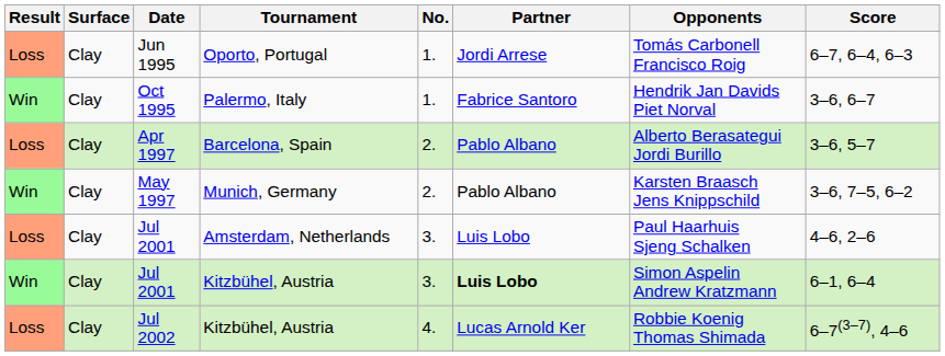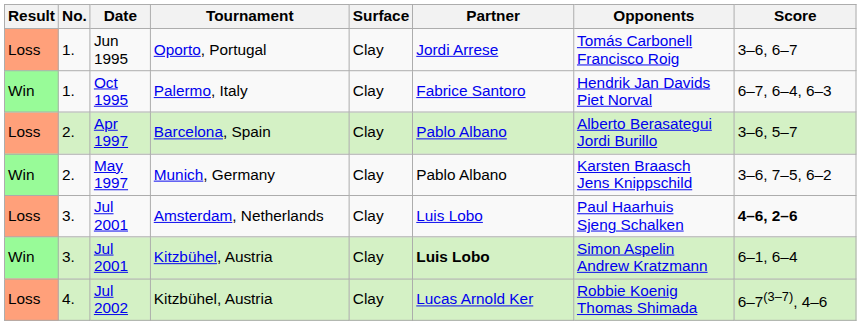columns swapped: No. <-> Surface
Jun 1995 | Score: 6–7, 6–4, 6–3 -> 3–6, 6–7
Oct 1995 | Score: 3–6, 6–7 -> 6–7, 6–4, 6–3
Jul 2001 / Amsterdam, Netherlands | Score: normal -> bold
